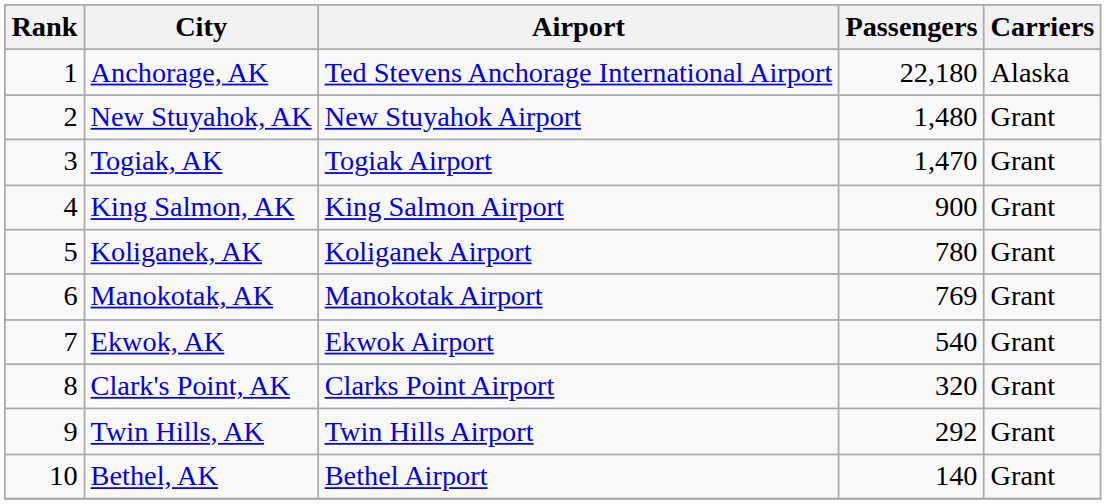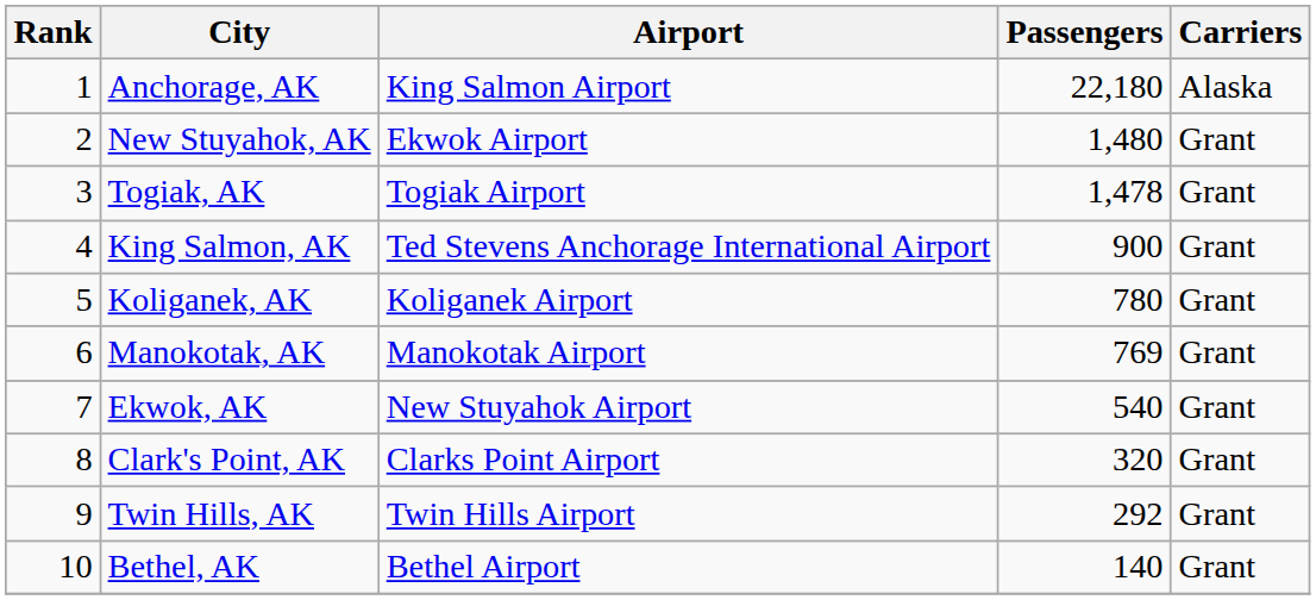Anchorage, AK | Airport: Ted Stevens Anchorage International Airport -> King Salmon Airport
New Stuyahok, AK | Airport: New Stuyahok Airport -> Ekwok Airport
Togiak, AK | Passengers: 1,470 -> 1,478
King Salmon, AK | Airport: King Salmon Airport -> Ted Stevens Anchorage International Airport
Ekwok, AK | Airport: Ekwok Airport -> New Stuyahok Airport
